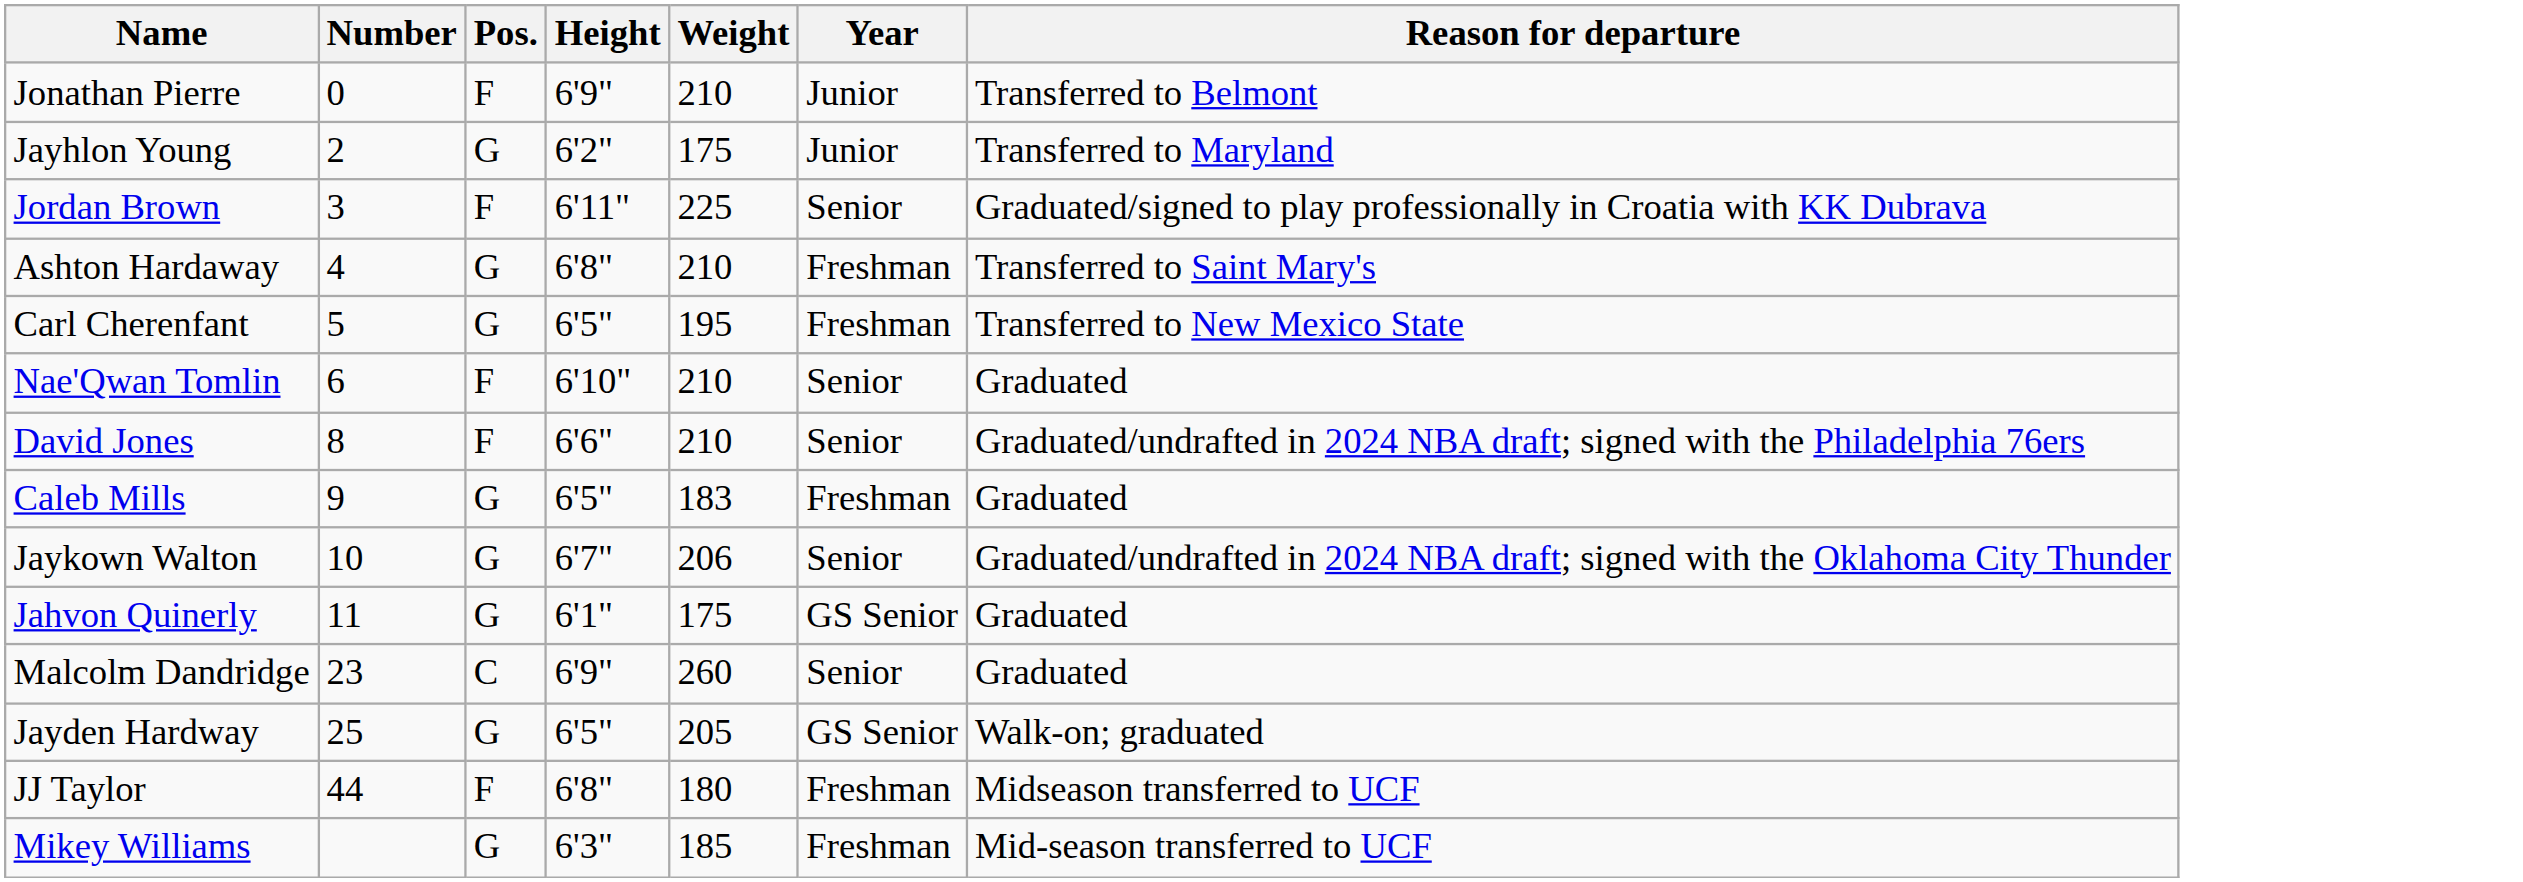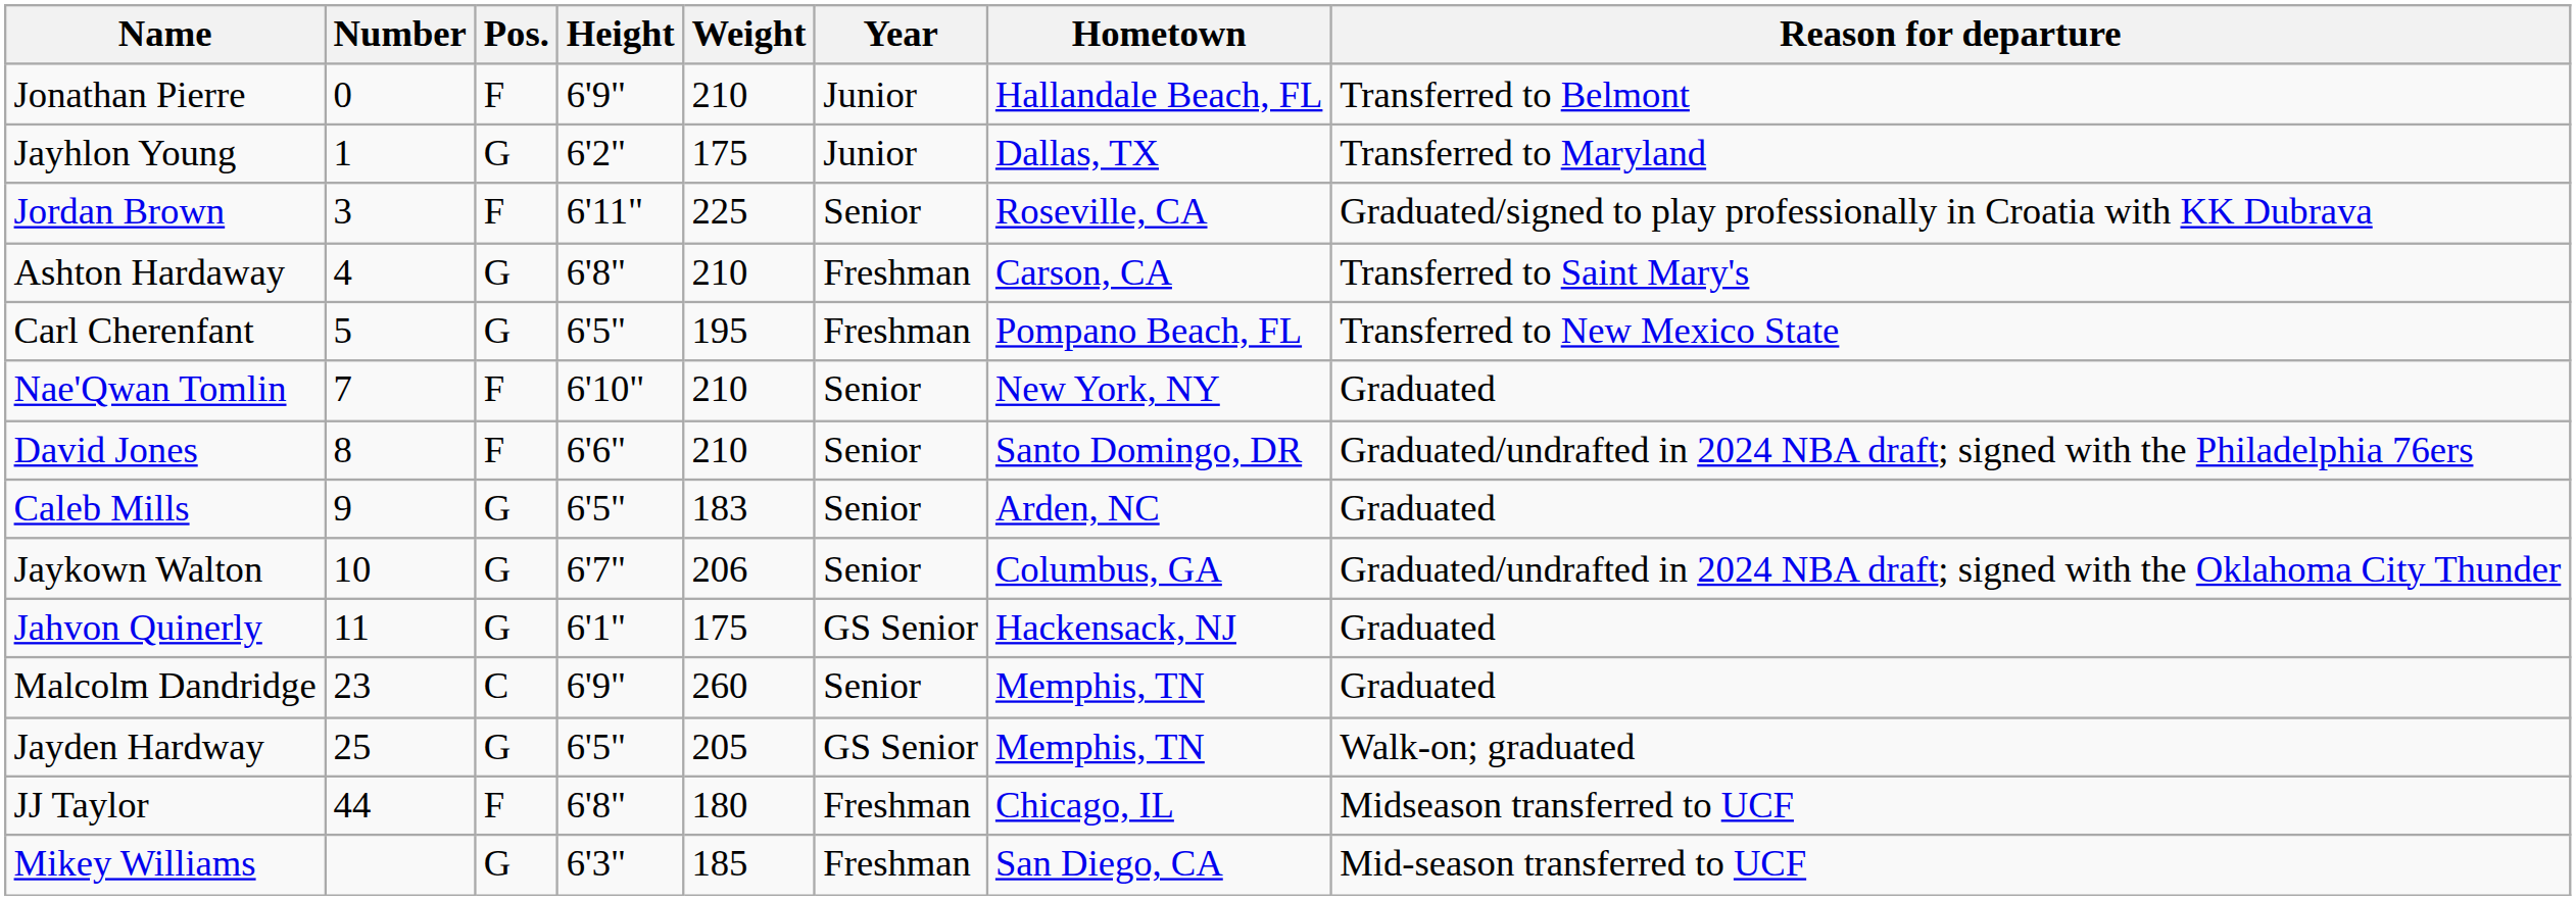+ column: Hometown | Hallandale Beach, FL | Dallas, TX | Roseville, CA | Carson, CA | Pompano Beach, FL | New York, NY | Santo Domingo, DR | Arden, NC | Columbus, GA | Hackensack, NJ | Memphis, TN | Memphis, TN | Chicago, IL | San Diego, CA
Jayhlon Young | Number: 2 -> 1
Nae'Qwan Tomlin | Number: 6 -> 7
Caleb Mills | Year: Freshman -> Senior
